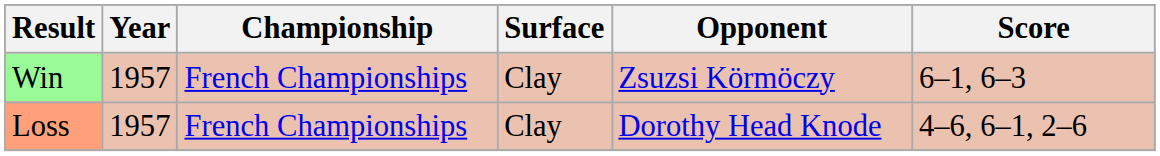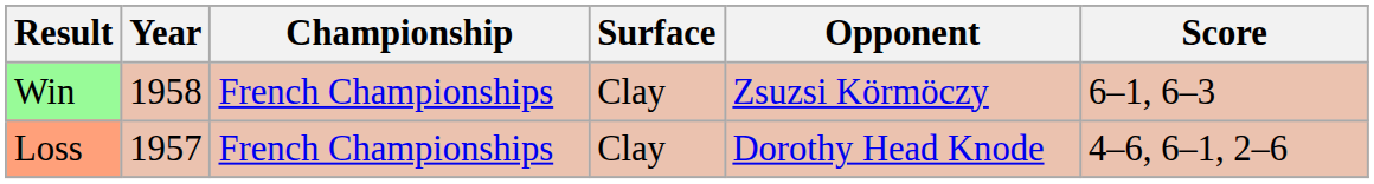Win | Year: 1957 -> 1958
